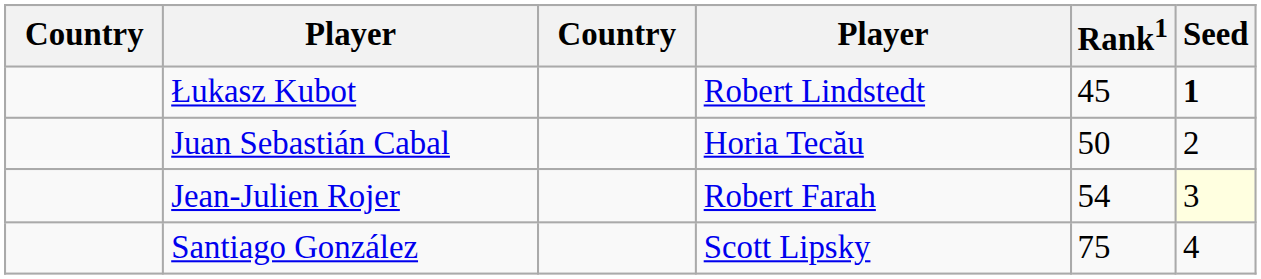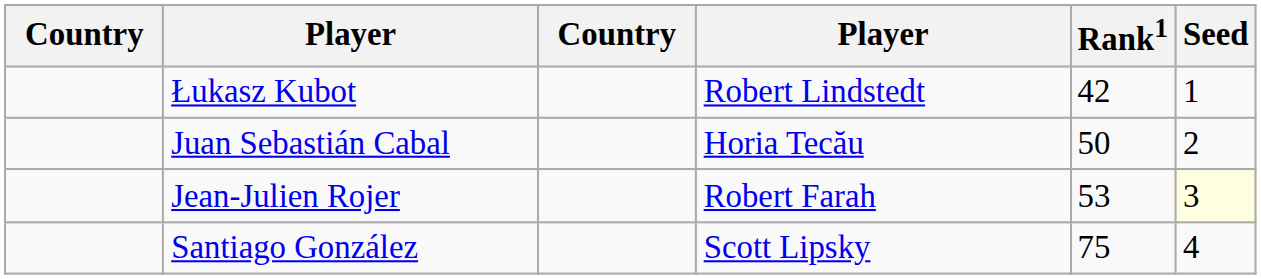Łukasz Kubot | Rank1: 45 -> 42
Łukasz Kubot | Seed: bold -> normal
Jean-Julien Rojer | Rank1: 54 -> 53
